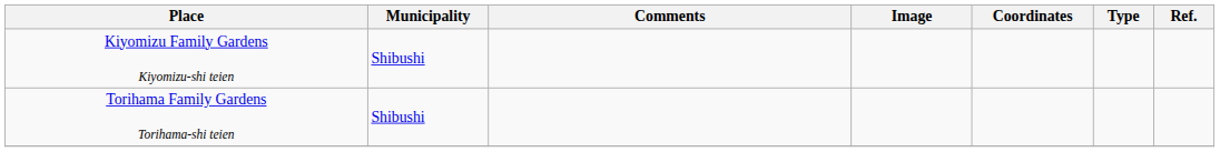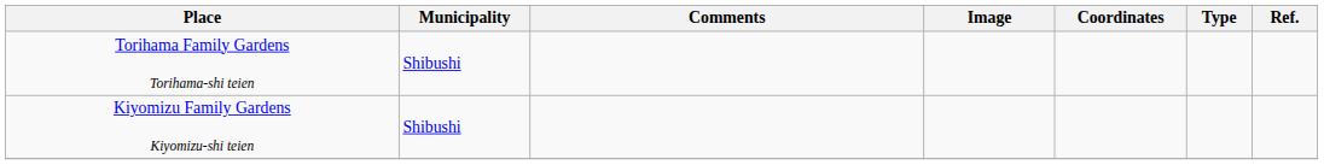rows swapped: Kiyomizu Family Gardens Kiyomizu-shi teien <-> Torihama Family Gardens Torihama-shi teien
